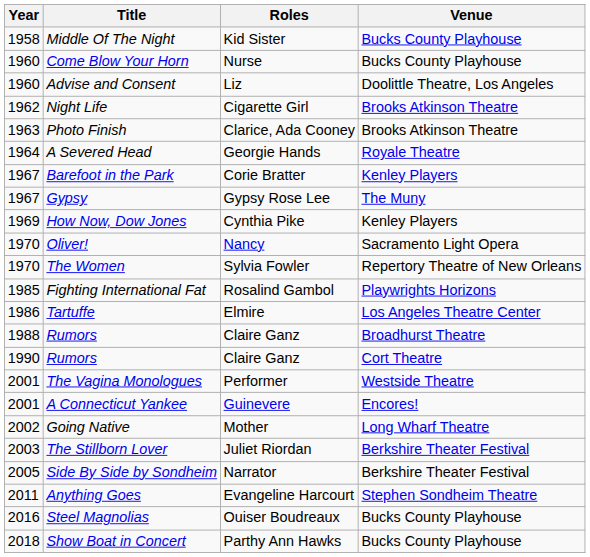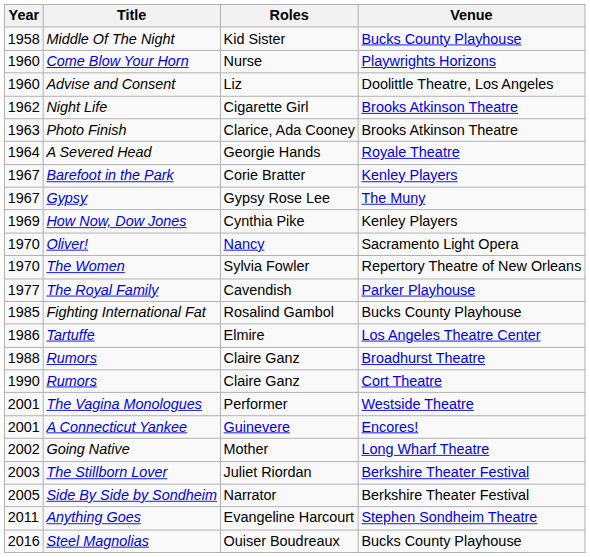Come Blow Your Horn | Venue: Bucks County Playhouse -> Playwrights Horizons
+ row: 1977 | The Royal Family | Cavendish | Parker Playhouse
Fighting International Fat | Venue: Playwrights Horizons -> Bucks County Playhouse
- row: 2018 | Show Boat in Concert | Parthy Ann Hawks | Bucks County Playhouse
